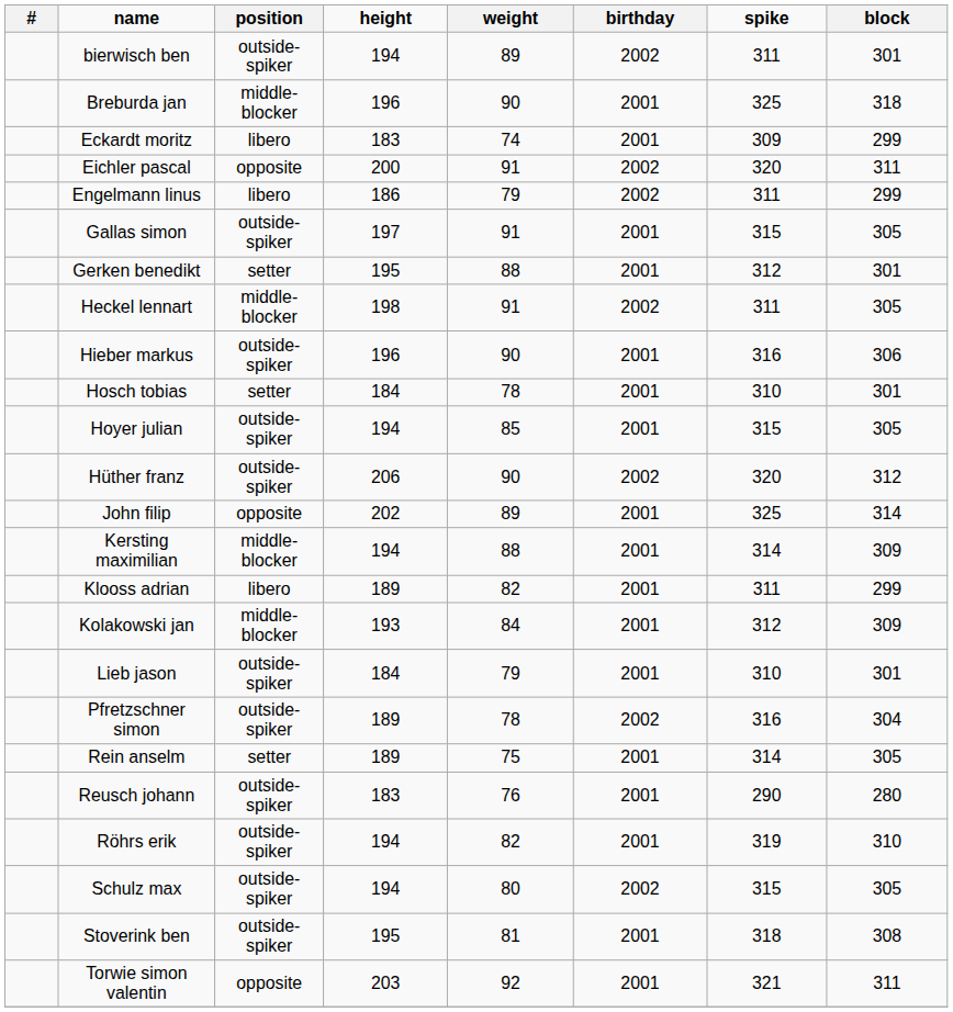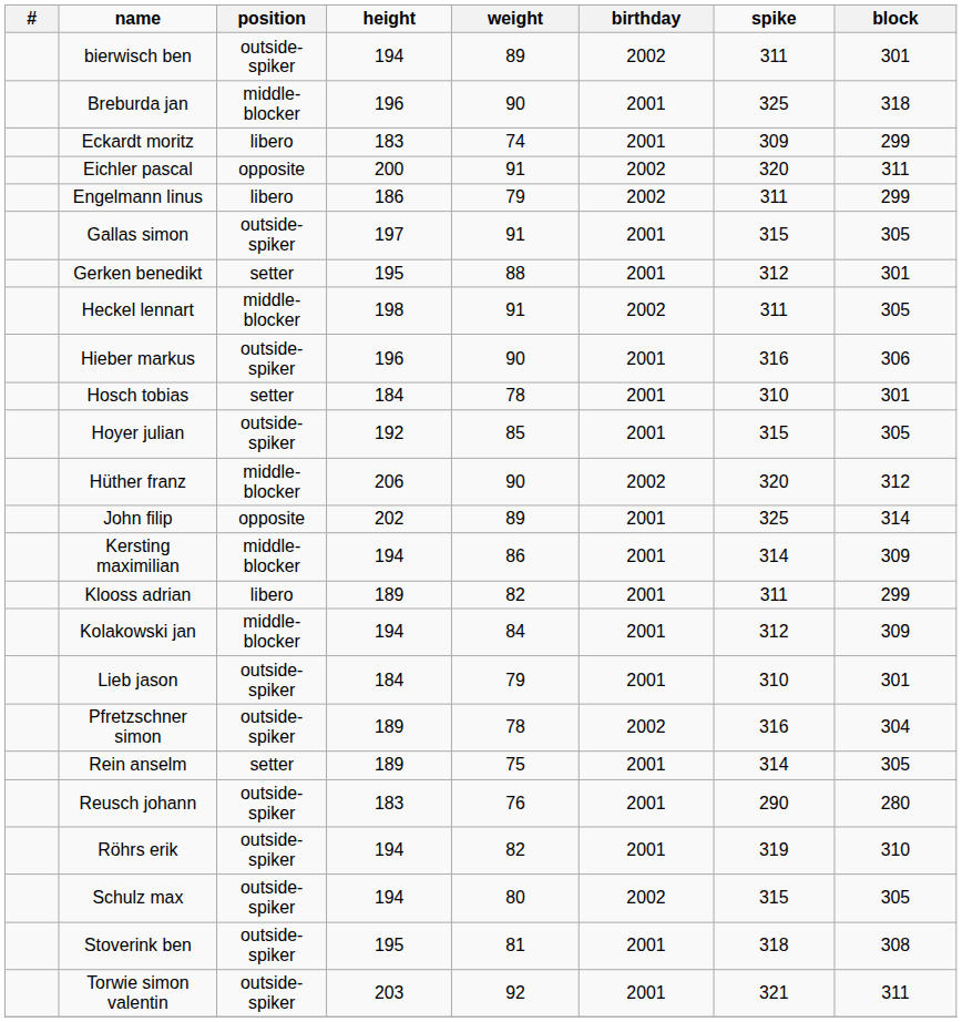Hoyer julian | height: 194 -> 192
Hüther franz | position: outside-spiker -> middle-blocker
Kersting maximilian | weight: 88 -> 86
Kolakowski jan | height: 193 -> 194
Torwie simon valentin | position: opposite -> outside-spiker
